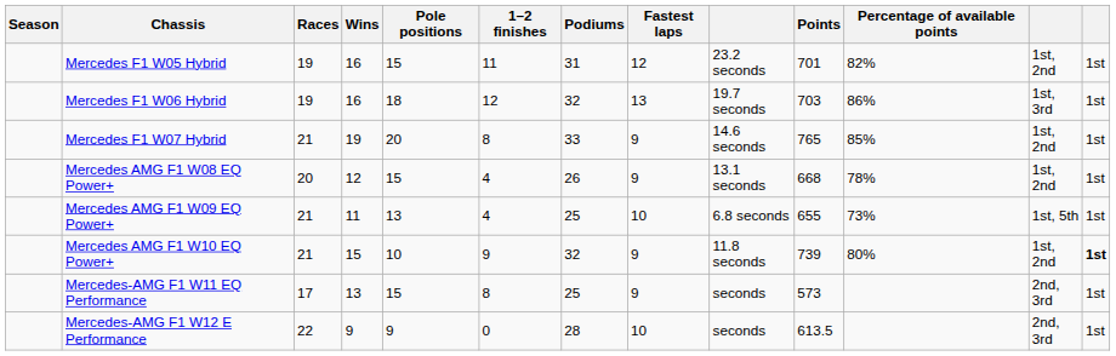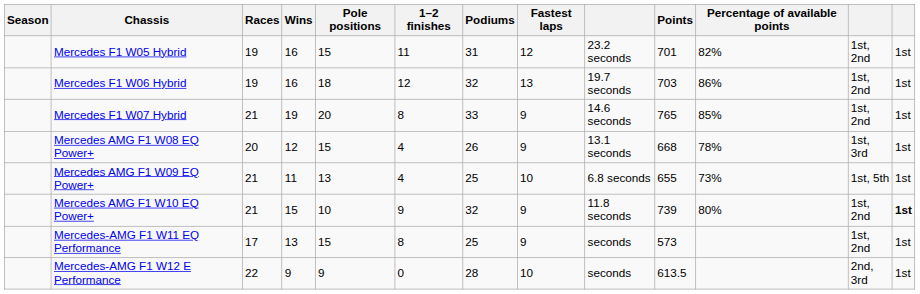Mercedes F1 W06 Hybrid | column 12: 1st, 3rd -> 1st, 2nd
Mercedes AMG F1 W08 EQ Power+ | column 12: 1st, 2nd -> 1st, 3rd
Mercedes-AMG F1 W11 EQ Performance | column 12: 2nd, 3rd -> 1st, 2nd
